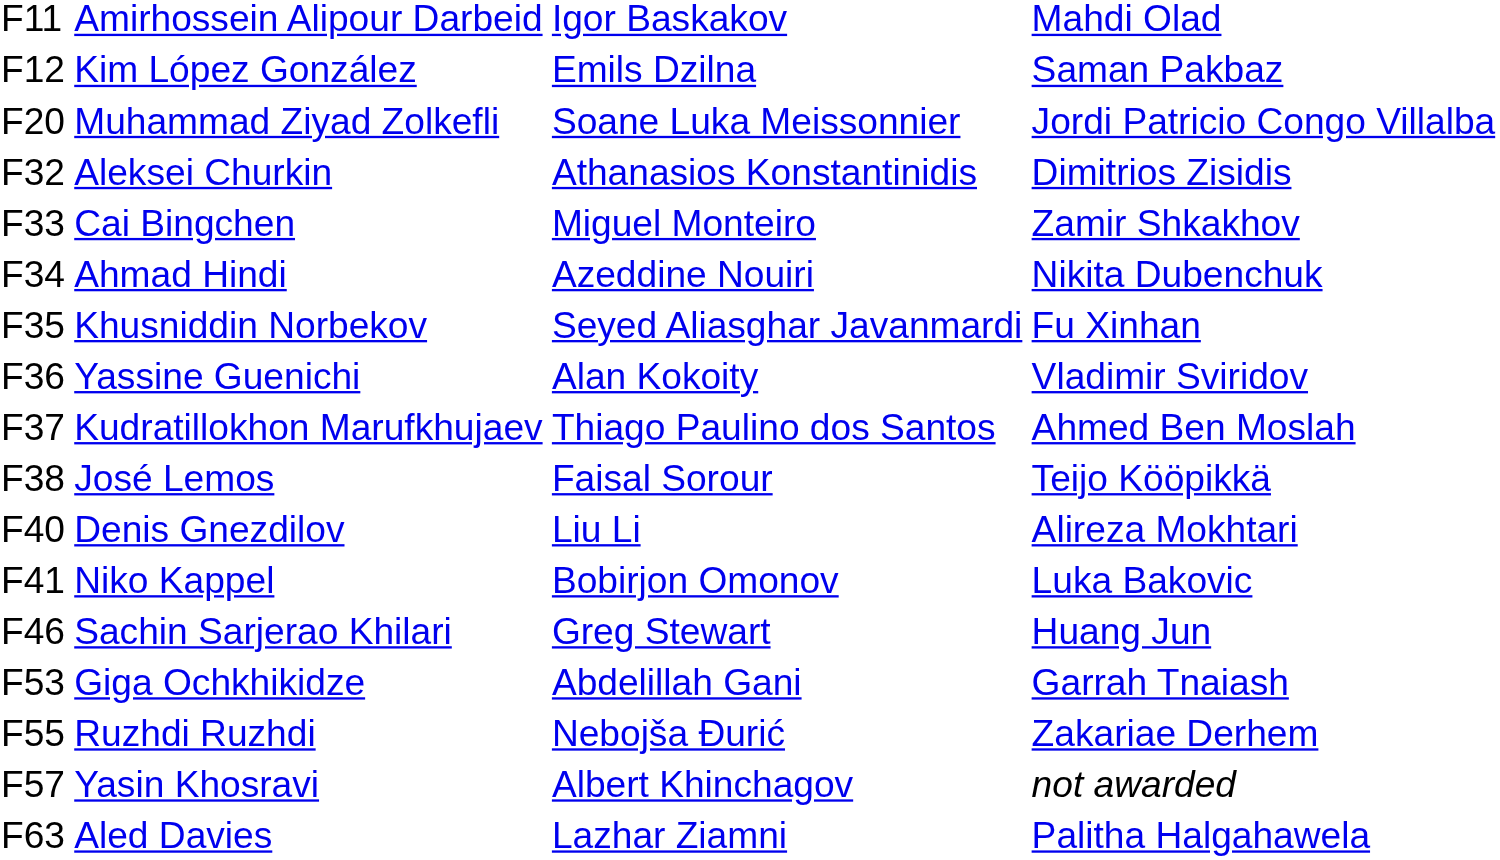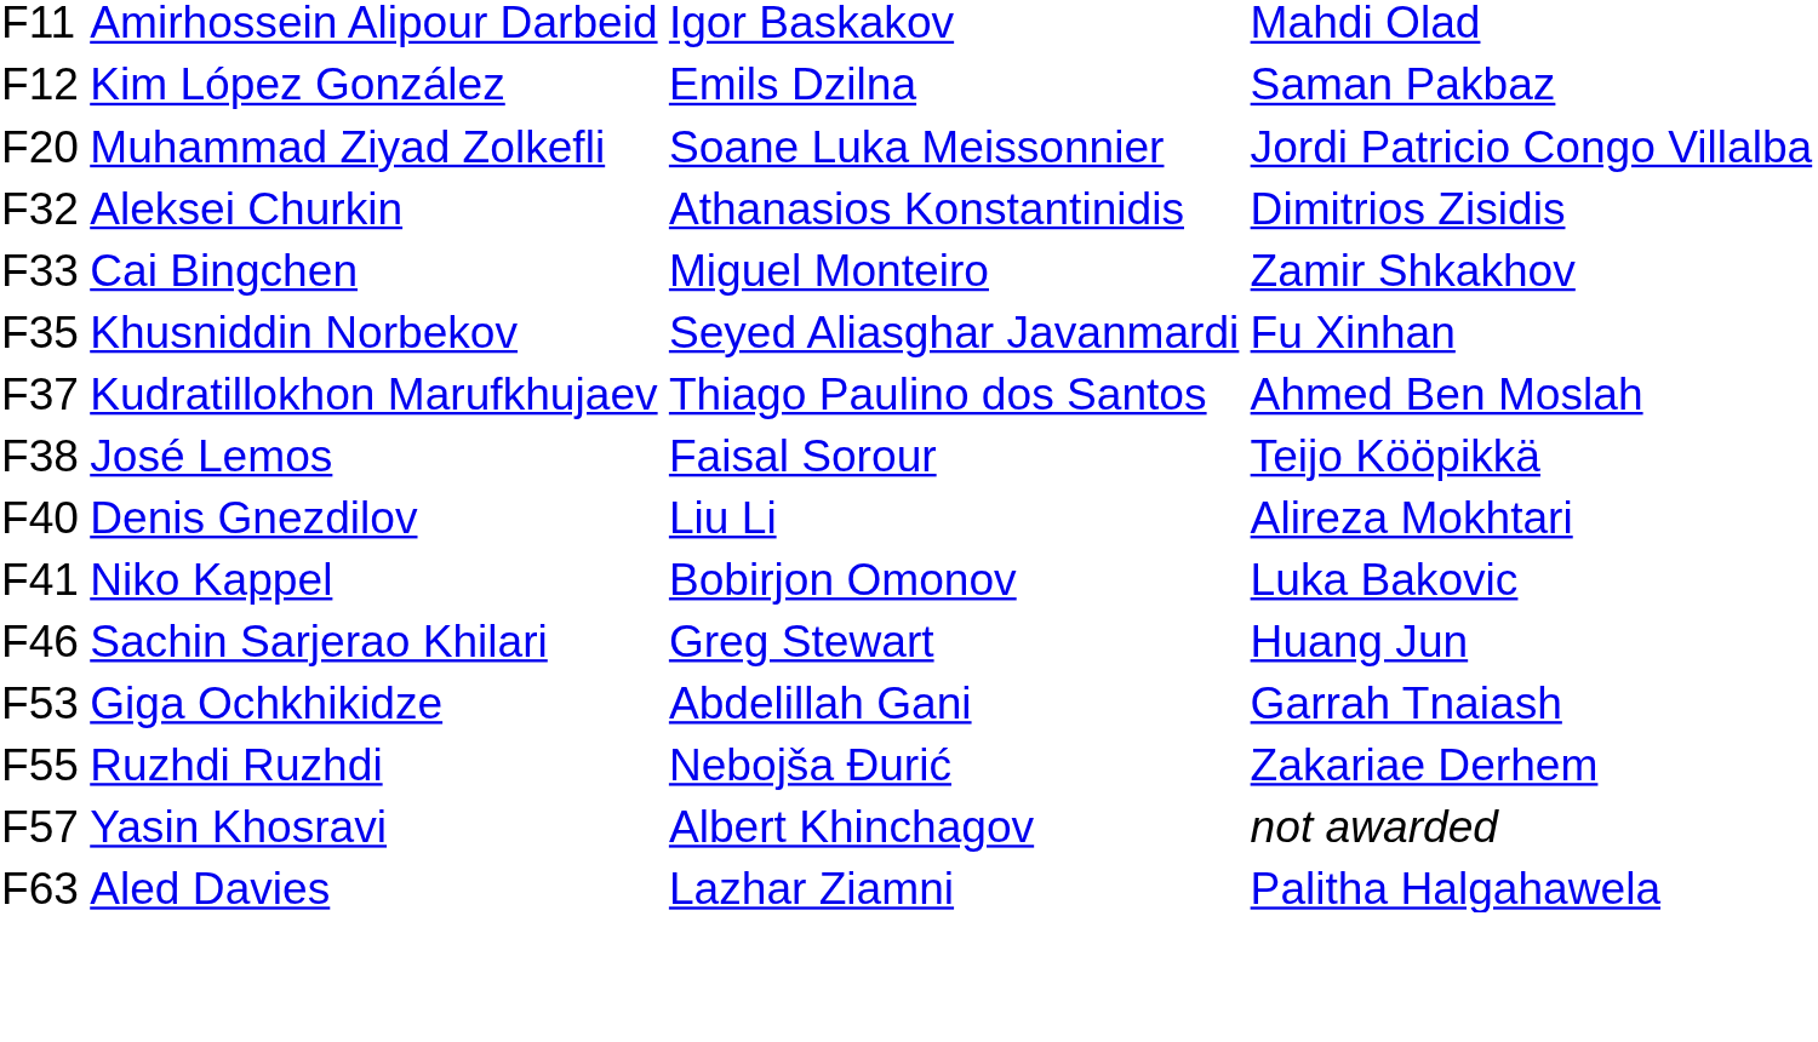- row: F34 | Ahmad Hindi | Azeddine Nouiri | Nikita Dubenchuk
- row: F36 | Yassine Guenichi | Alan Kokoity | Vladimir Sviridov
